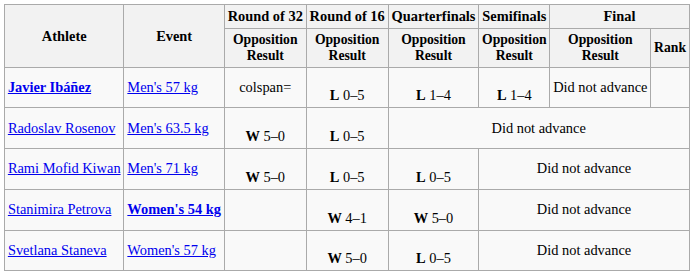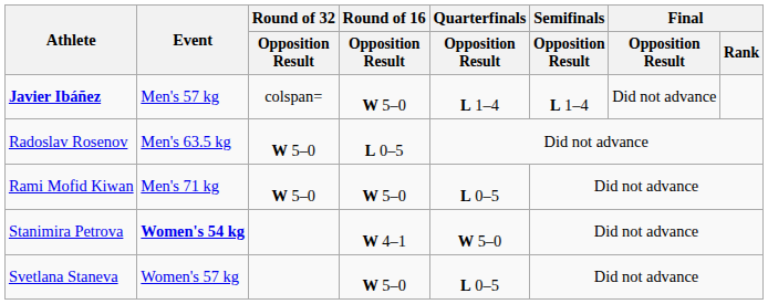Javier Ibáñez | Round of 16 / Opposition Result: L 0–5 -> W 5–0
Rami Mofid Kiwan | Round of 16 / Opposition Result: L 0–5 -> W 5–0
